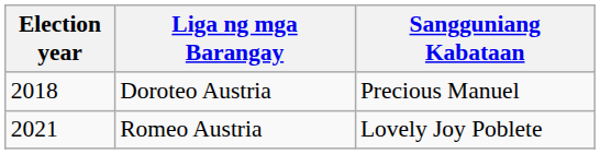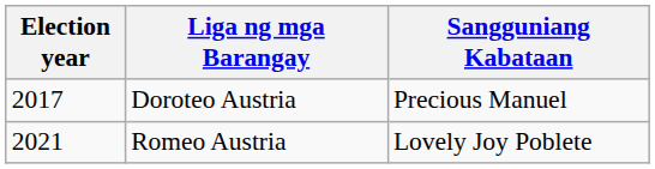Doroteo Austria | Election year: 2018 -> 2017
